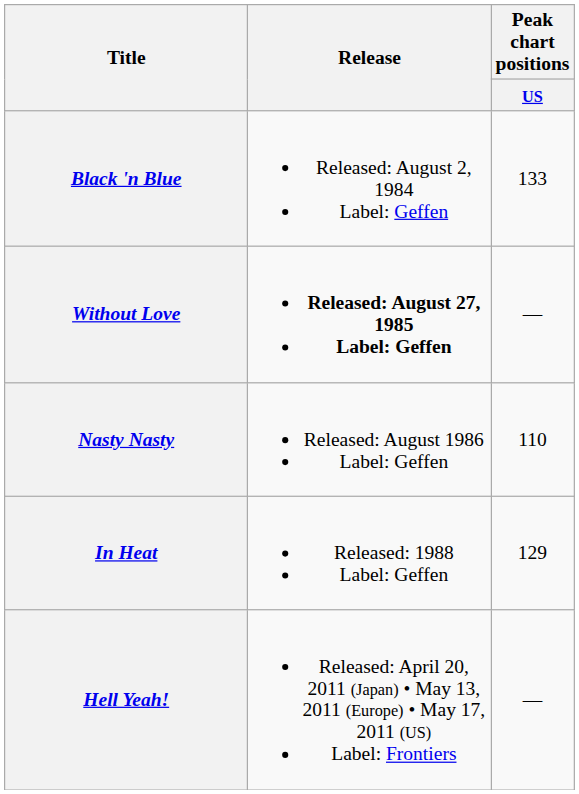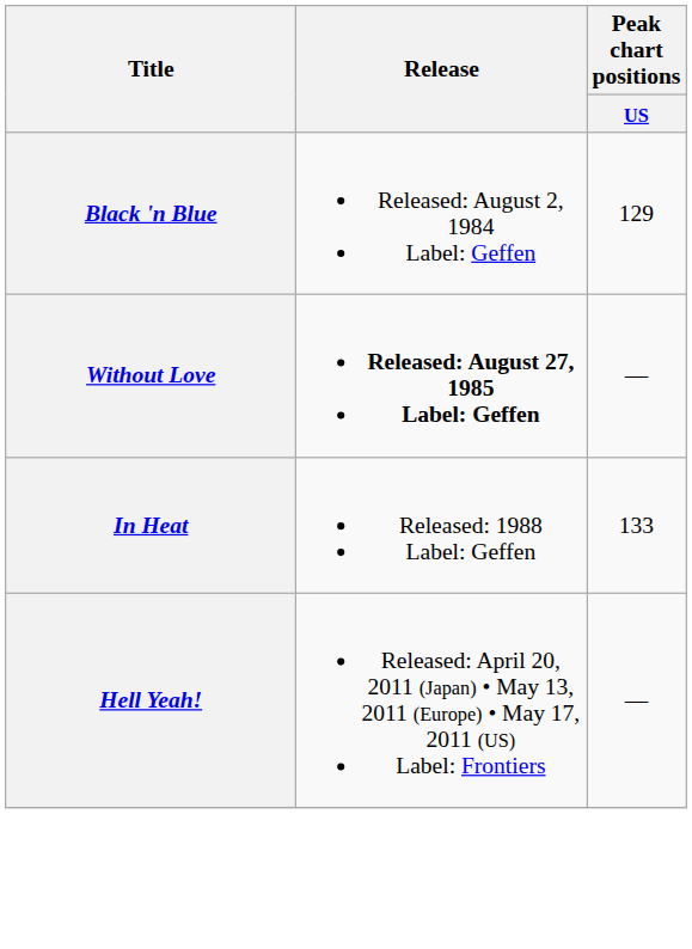Black 'n Blue | Peak chart positions / US: 133 -> 129
- row: Nasty Nasty | Released: August 1986 Label: Geffen | 110
In Heat | Peak chart positions / US: 129 -> 133
